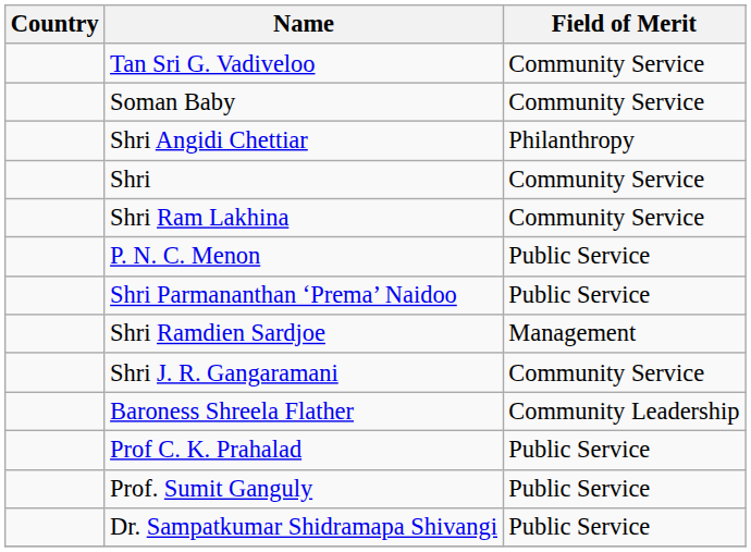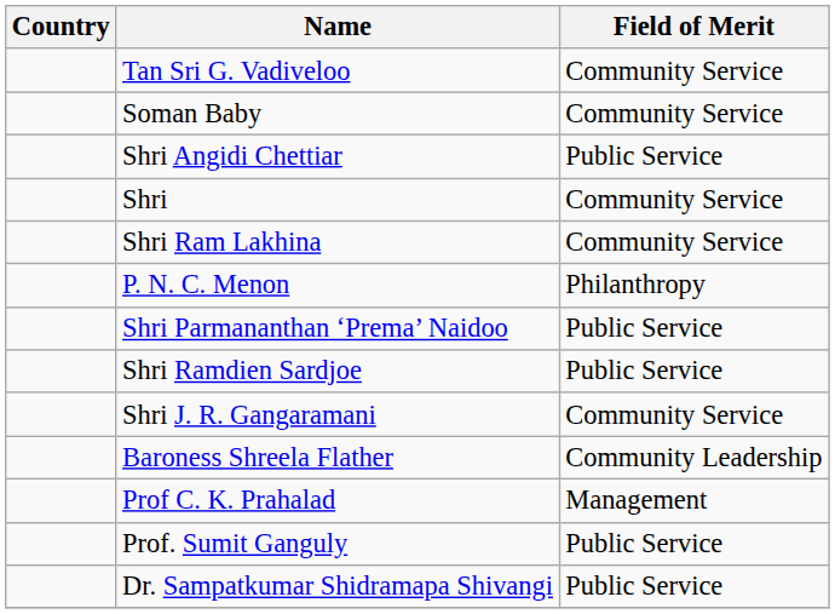Shri Angidi Chettiar | Field of Merit: Philanthropy -> Public Service
P. N. C. Menon | Field of Merit: Public Service -> Philanthropy
Shri Ramdien Sardjoe | Field of Merit: Management -> Public Service
Prof C. K. Prahalad | Field of Merit: Public Service -> Management
